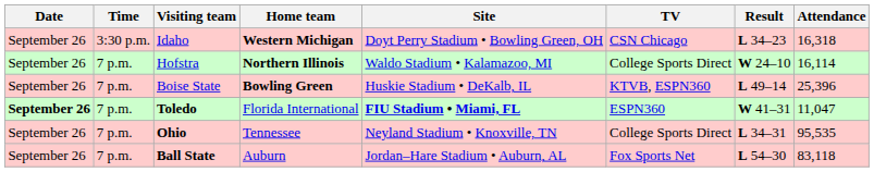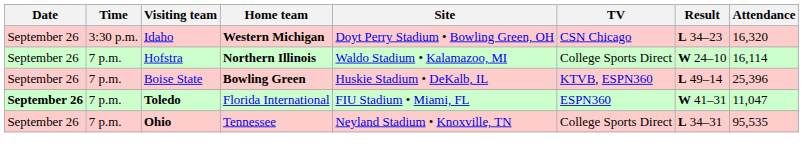Idaho | Attendance: 16,318 -> 16,320
Toledo | Site: bold -> normal
- row: September 26 | 7 p.m. | Ball State | Auburn | Jordan–Hare Stadium • Auburn, AL | Fox Sports Net | L 54–30 | 83,118
